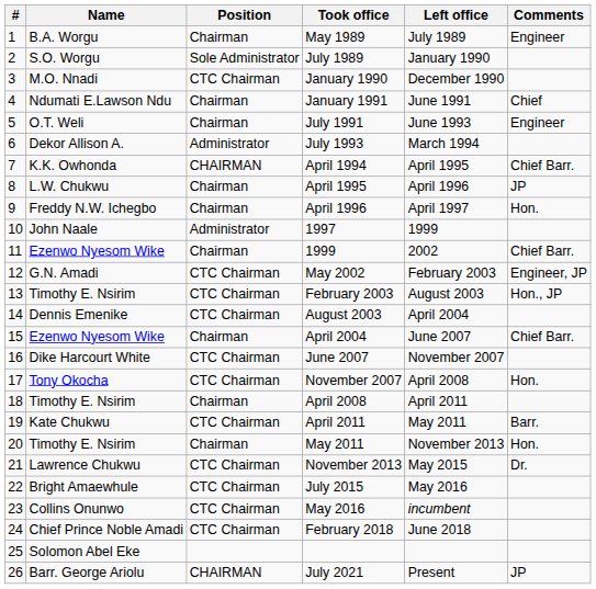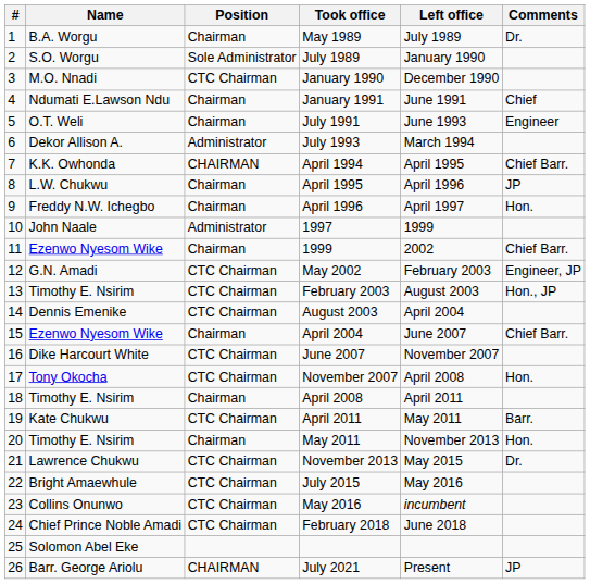May 1989 | Comments: Engineer -> Dr.
